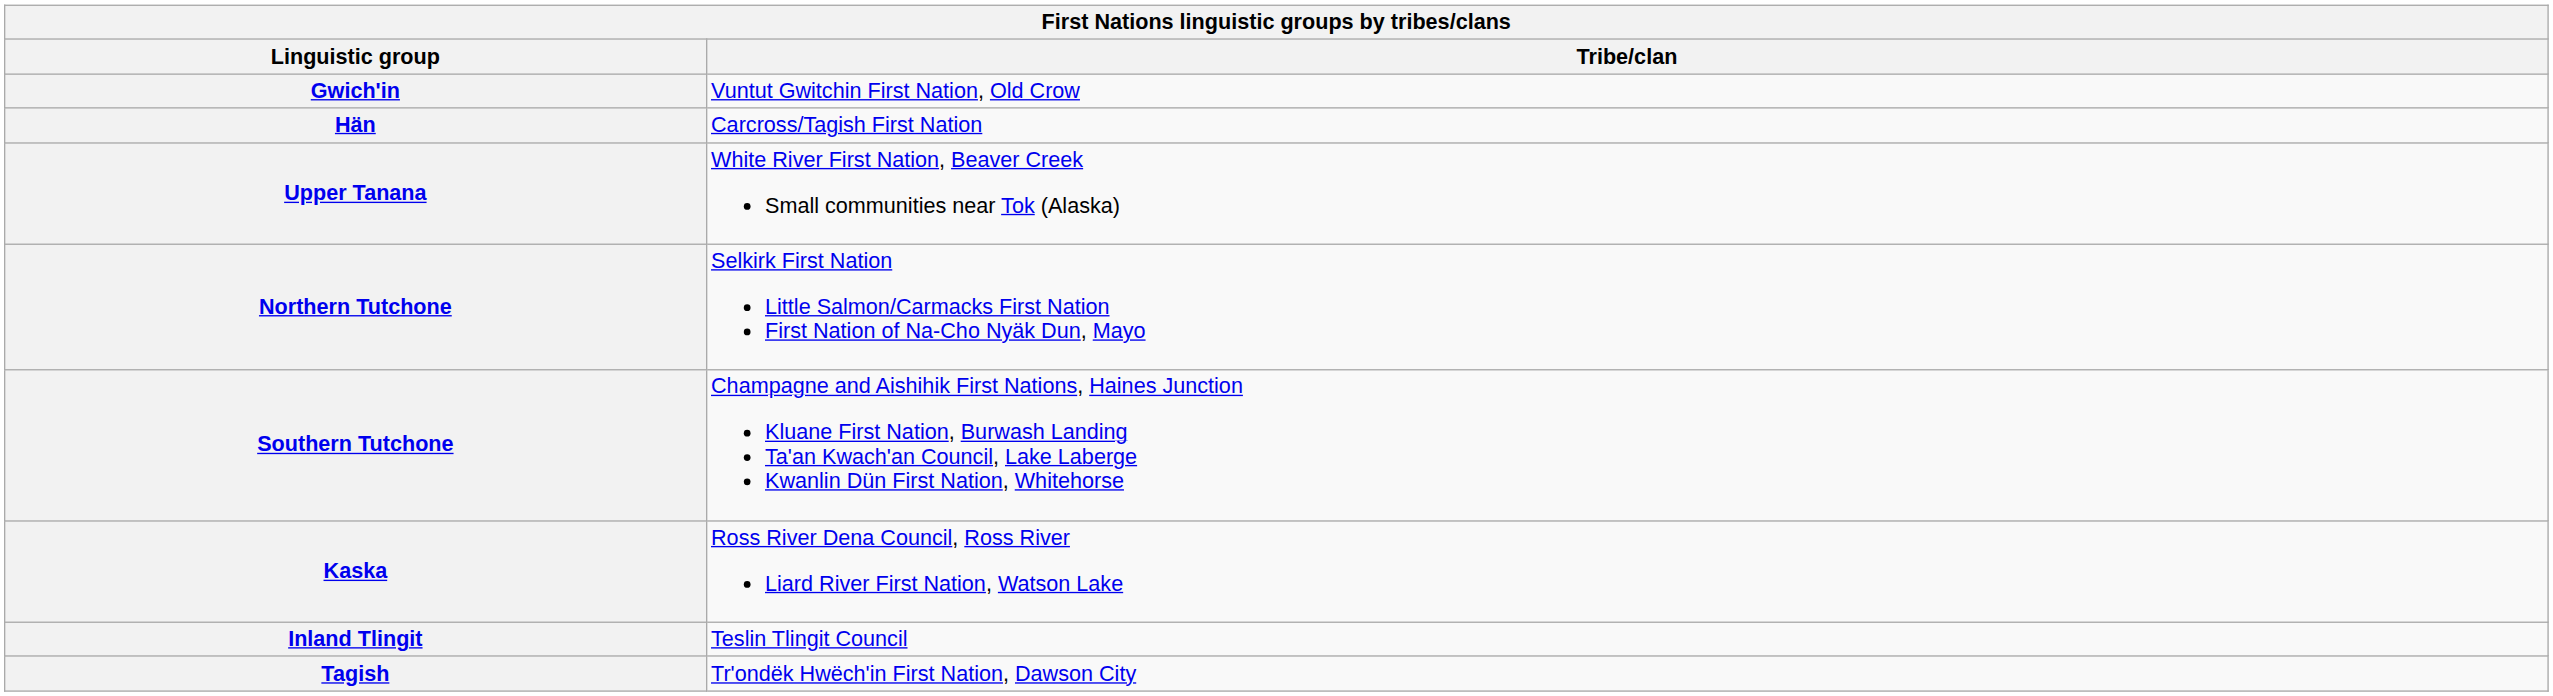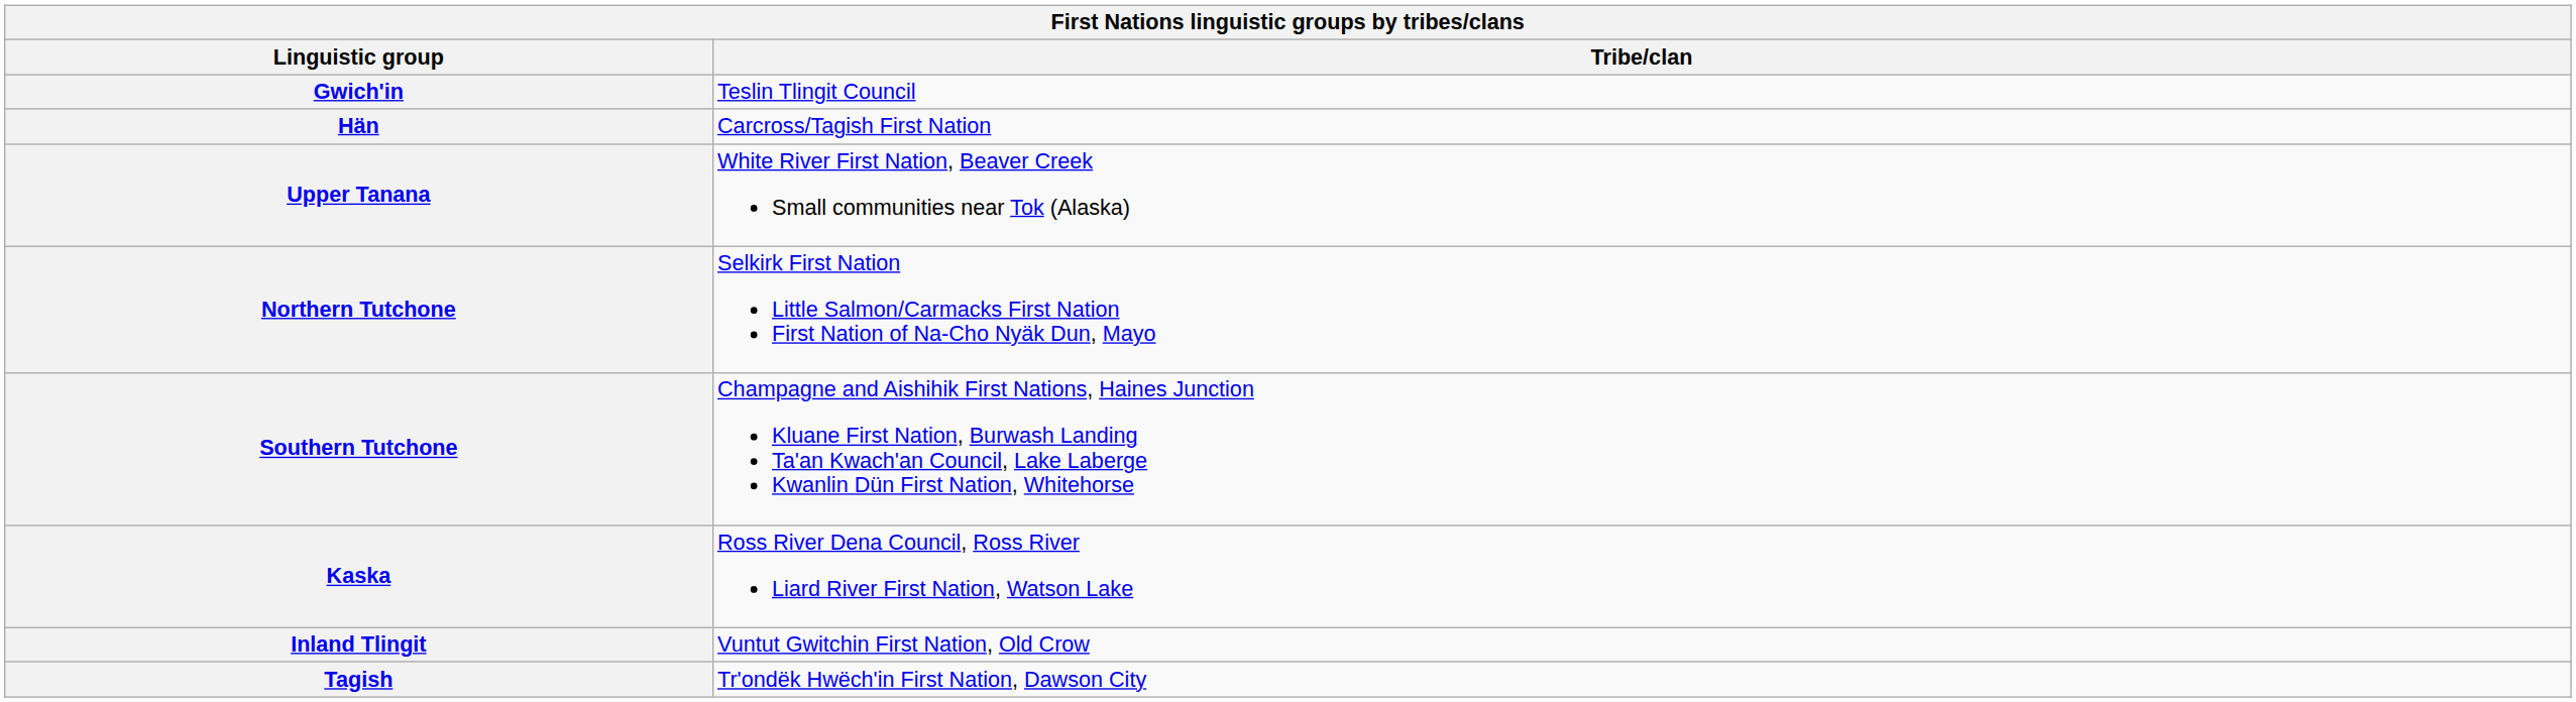Gwich'in | Tribe/clan: Vuntut Gwitchin First Nation, Old Crow -> Teslin Tlingit Council
Inland Tlingit | Tribe/clan: Teslin Tlingit Council -> Vuntut Gwitchin First Nation, Old Crow
